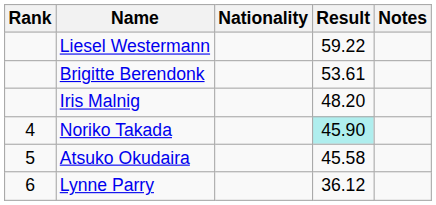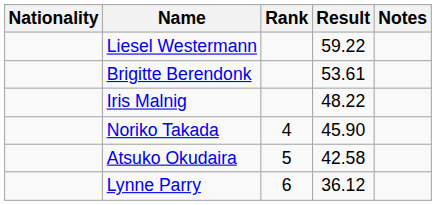columns swapped: Rank <-> Nationality
Iris Malnig | Result: 48.20 -> 48.22
Noriko Takada | Result: paleturquoise background -> no background
Atsuko Okudaira | Result: 45.58 -> 42.58
